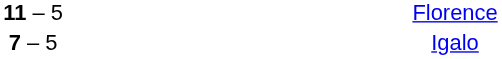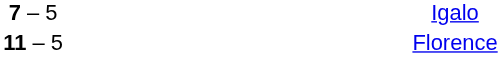rows swapped: Florence <-> Igalo
